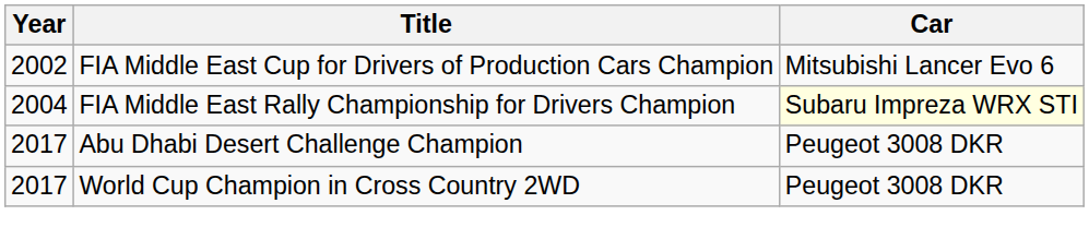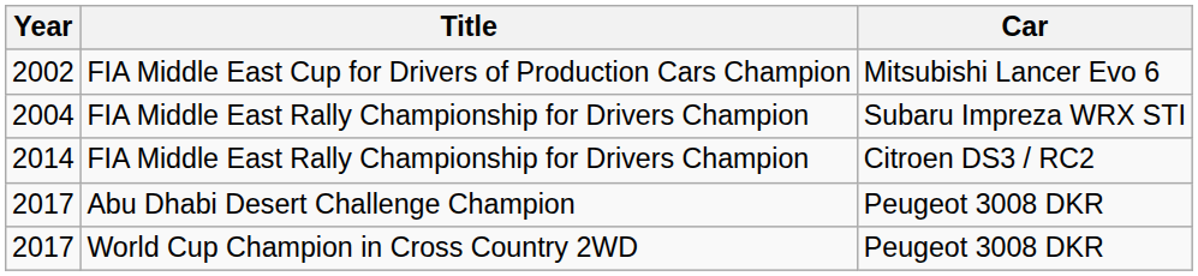2004 | Car: lightyellow background -> no background
+ row: 2014 | FIA Middle East Rally Championship for Drivers Champion | Citroen DS3 / RC2
